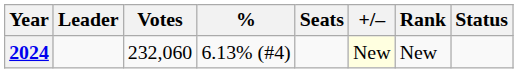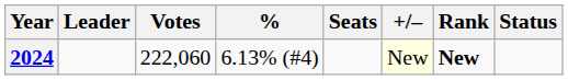2024 | Votes: 232,060 -> 222,060
2024 | Rank: normal -> bold
